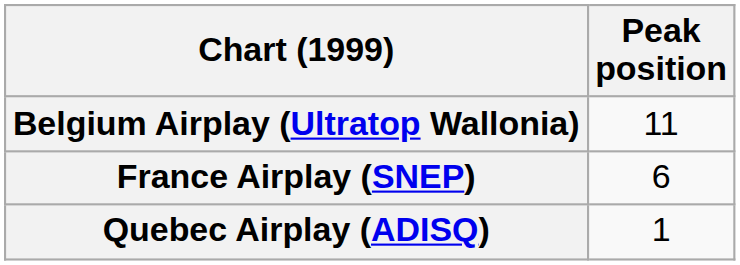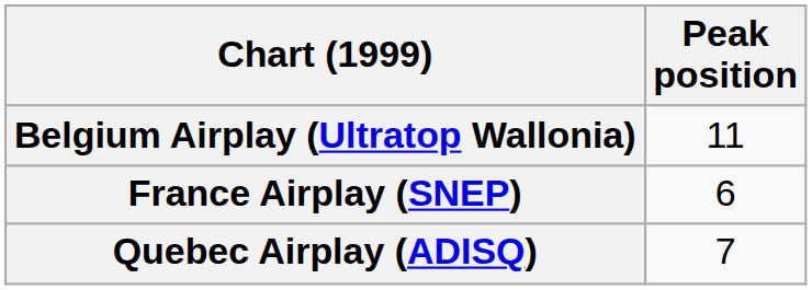Quebec Airplay (ADISQ) | Peak position: 1 -> 7
